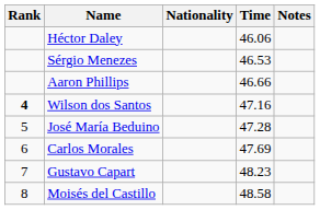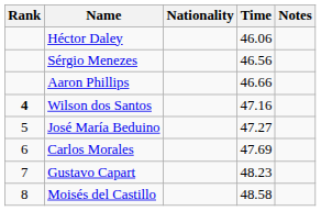Sérgio Menezes | Time: 46.53 -> 46.56
José María Beduino | Time: 47.28 -> 47.27
